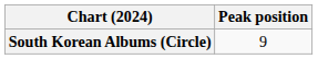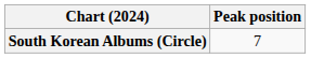South Korean Albums (Circle) | Peak position: 9 -> 7
